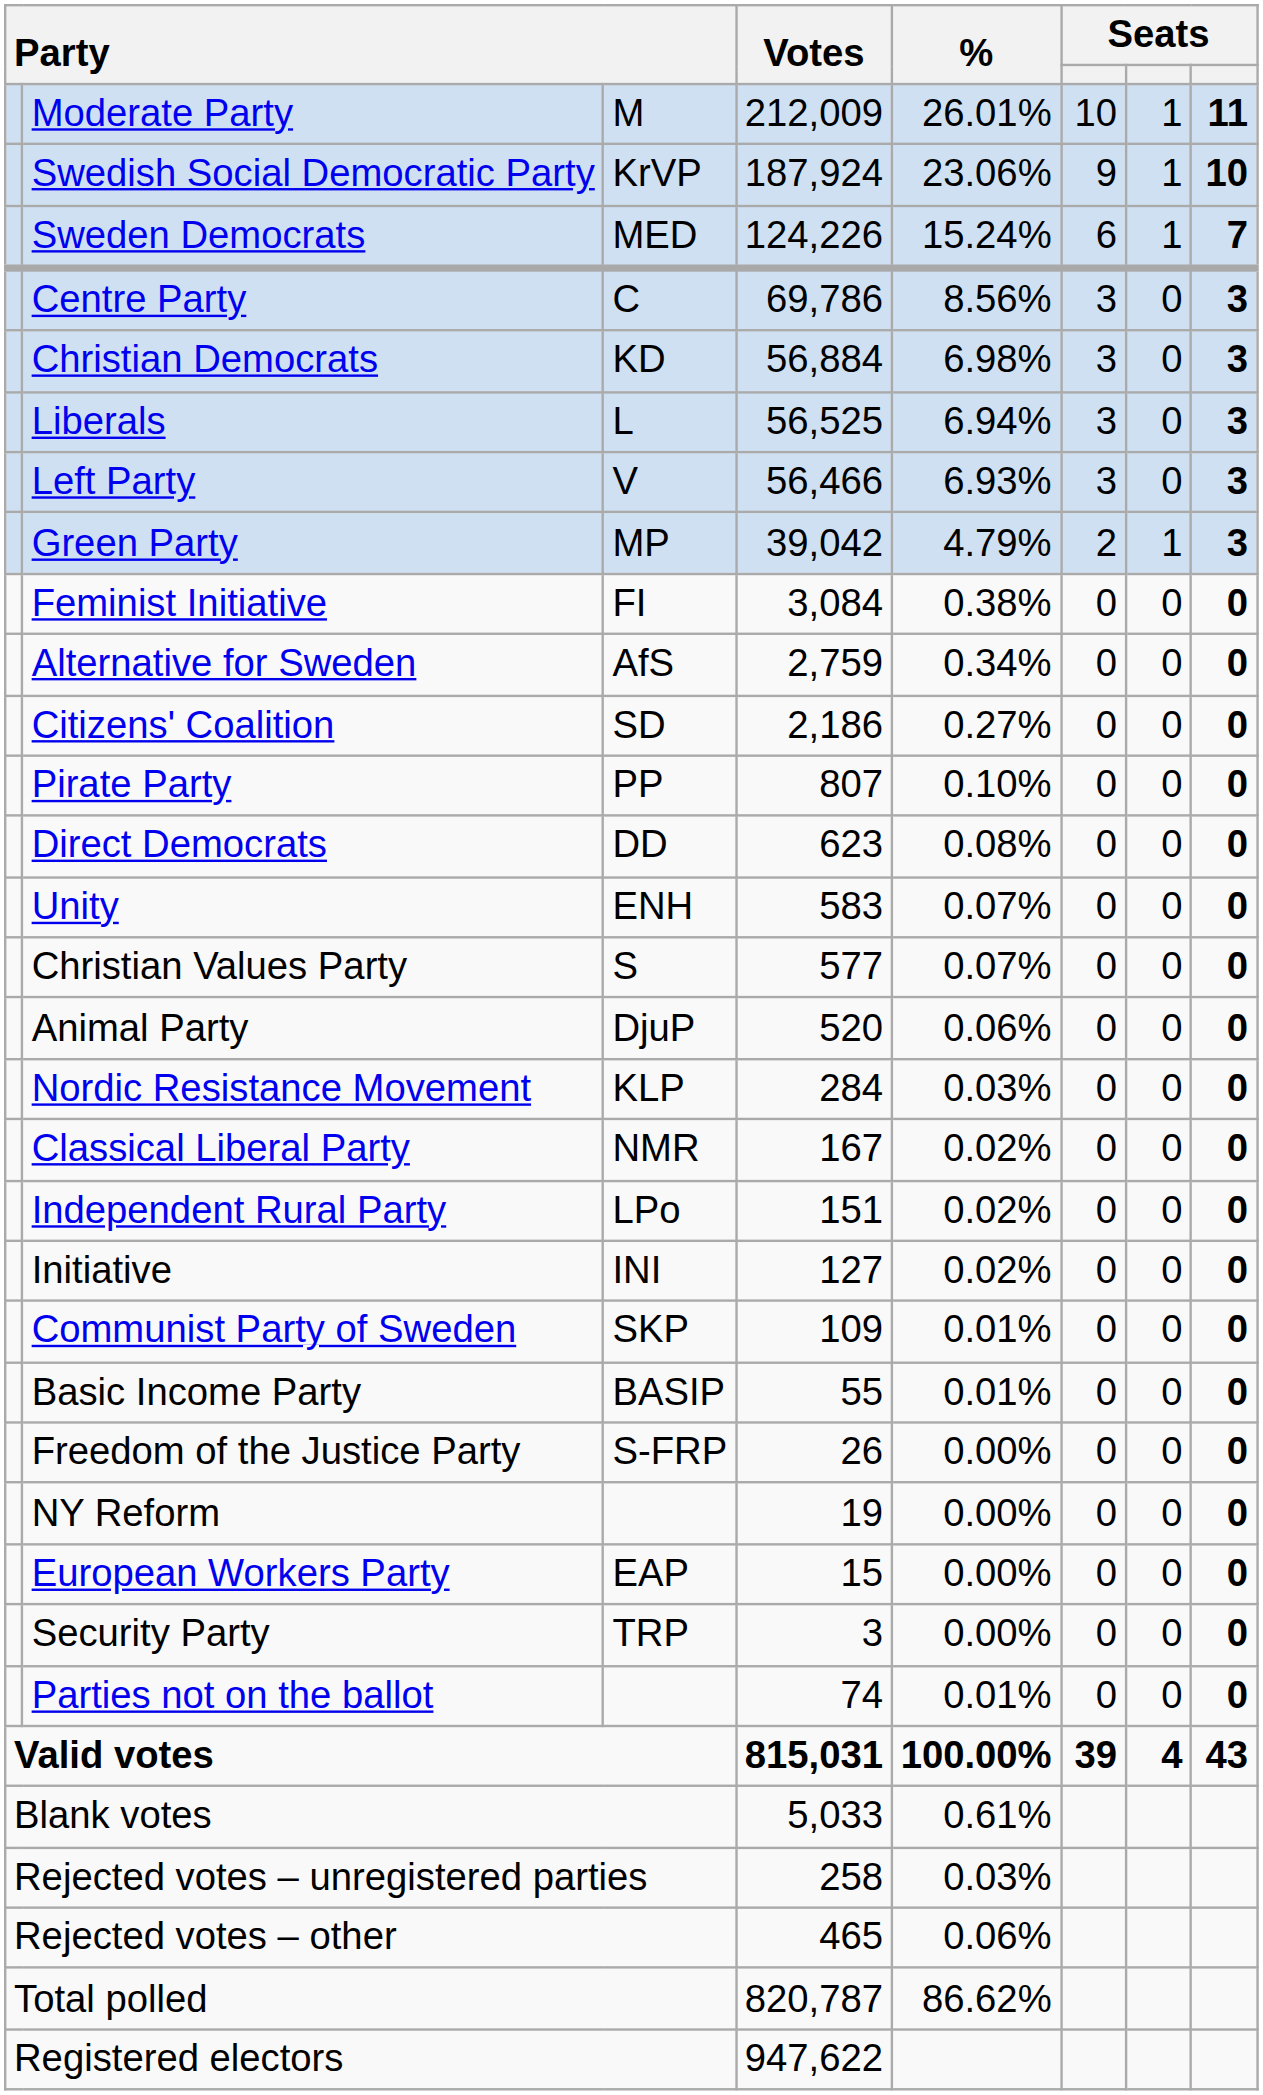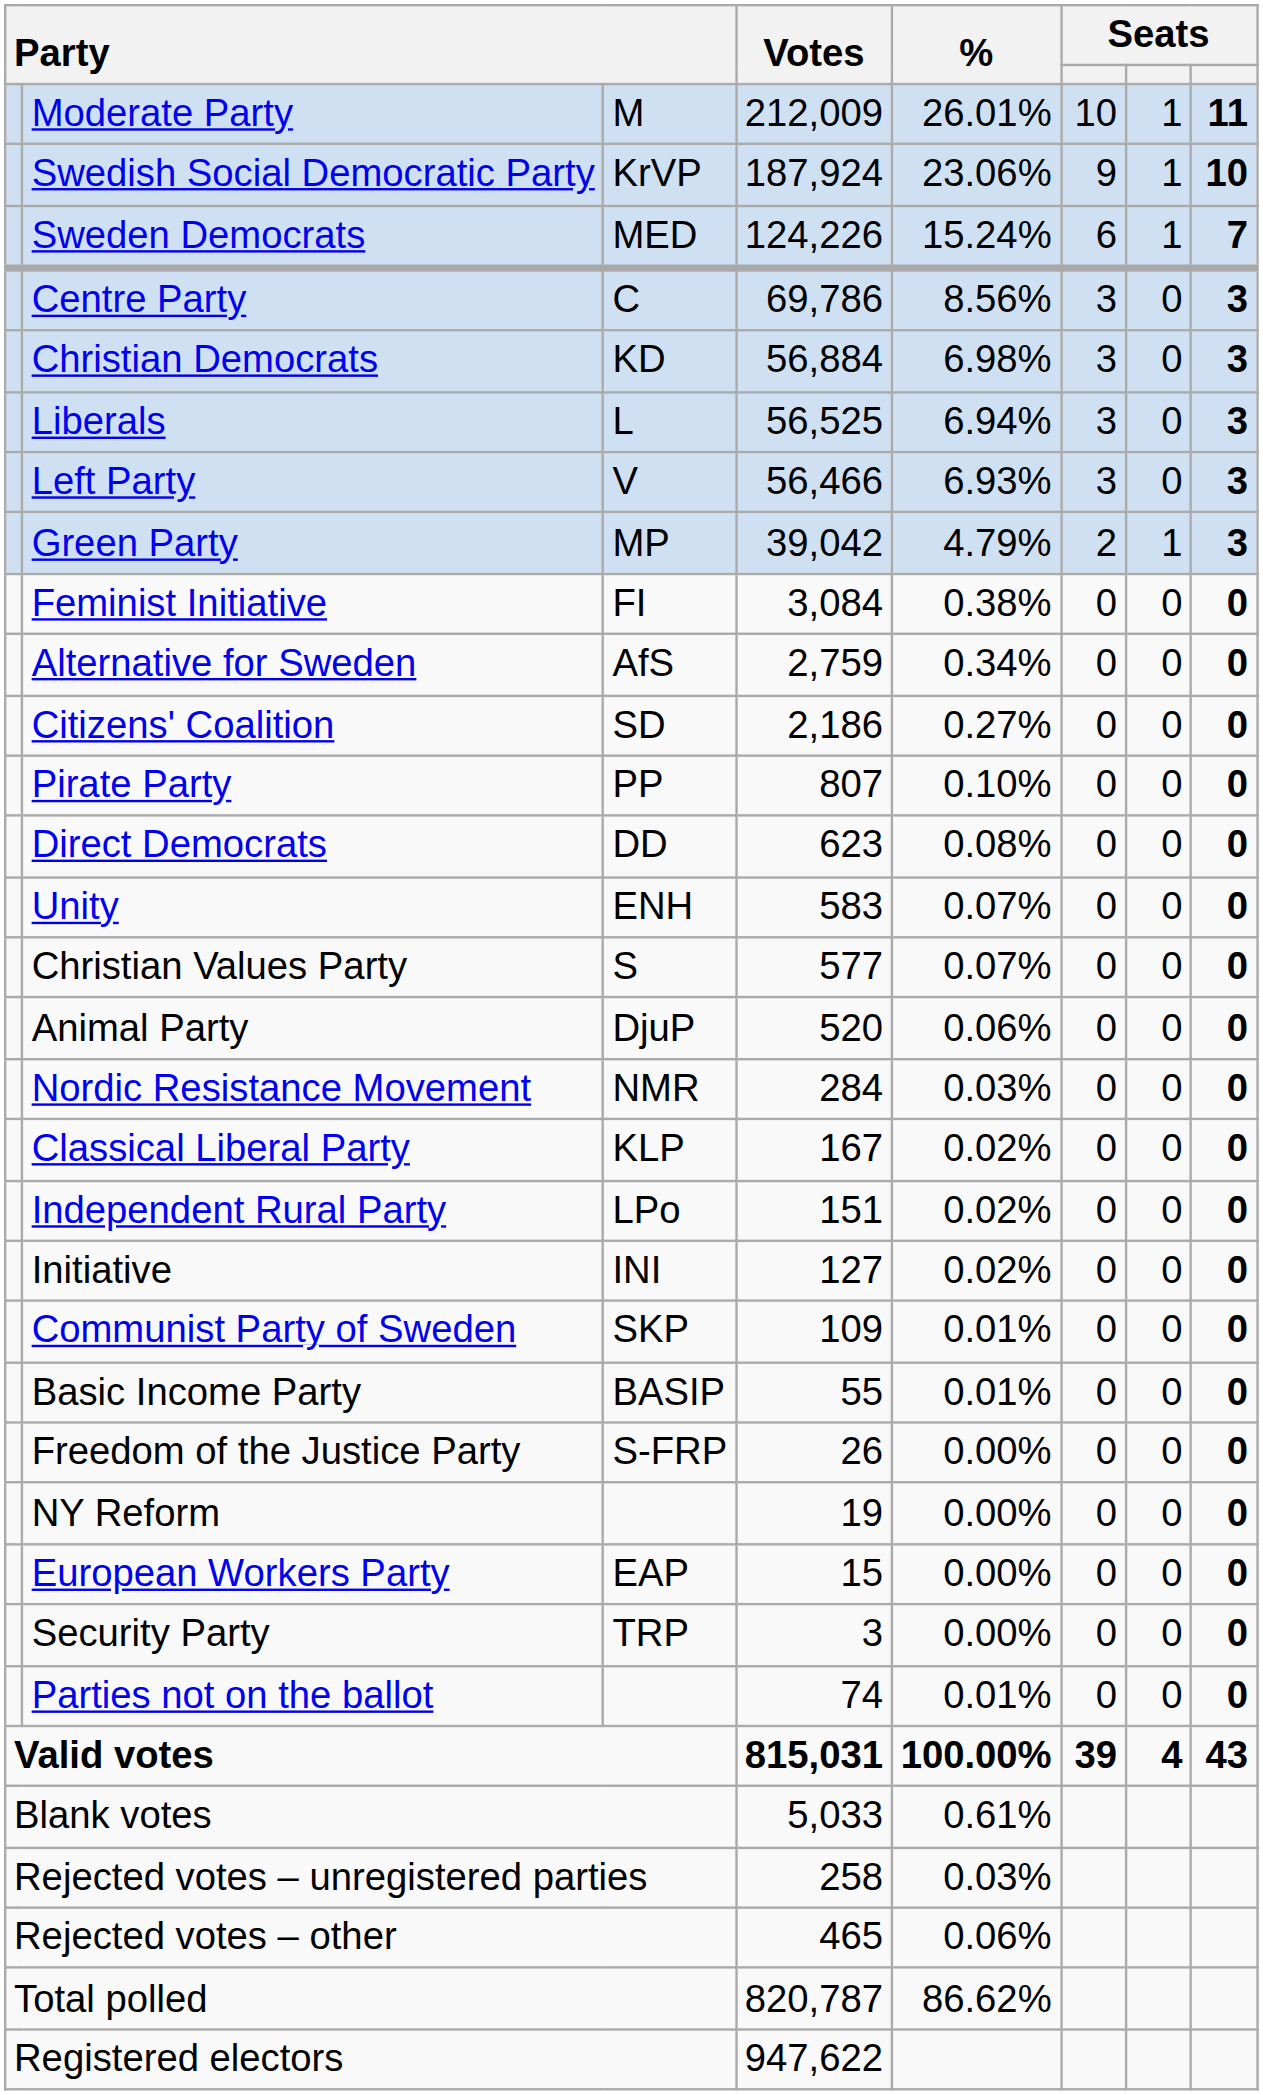Nordic Resistance Movement | column 3: KLP -> NMR
Classical Liberal Party | column 3: NMR -> KLP
